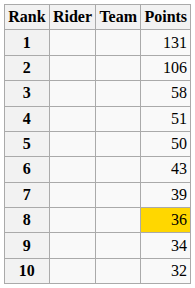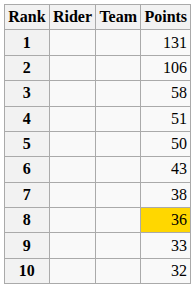7 | Points: 39 -> 38
9 | Points: 34 -> 33
